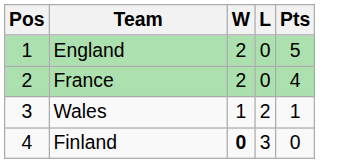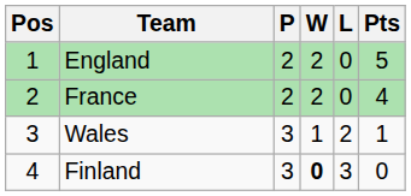+ column: P | 2 | 2 | 3 | 3
